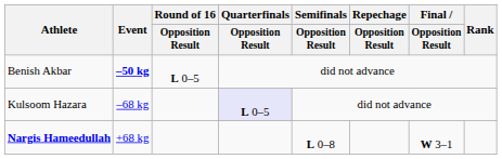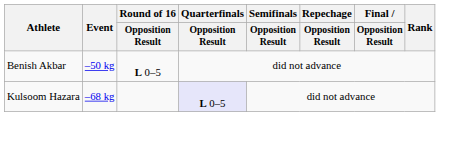Benish Akbar | Event: bold -> normal
- row: Nargis Hameedullah | +68 kg | L 0–8 | W 3–1
